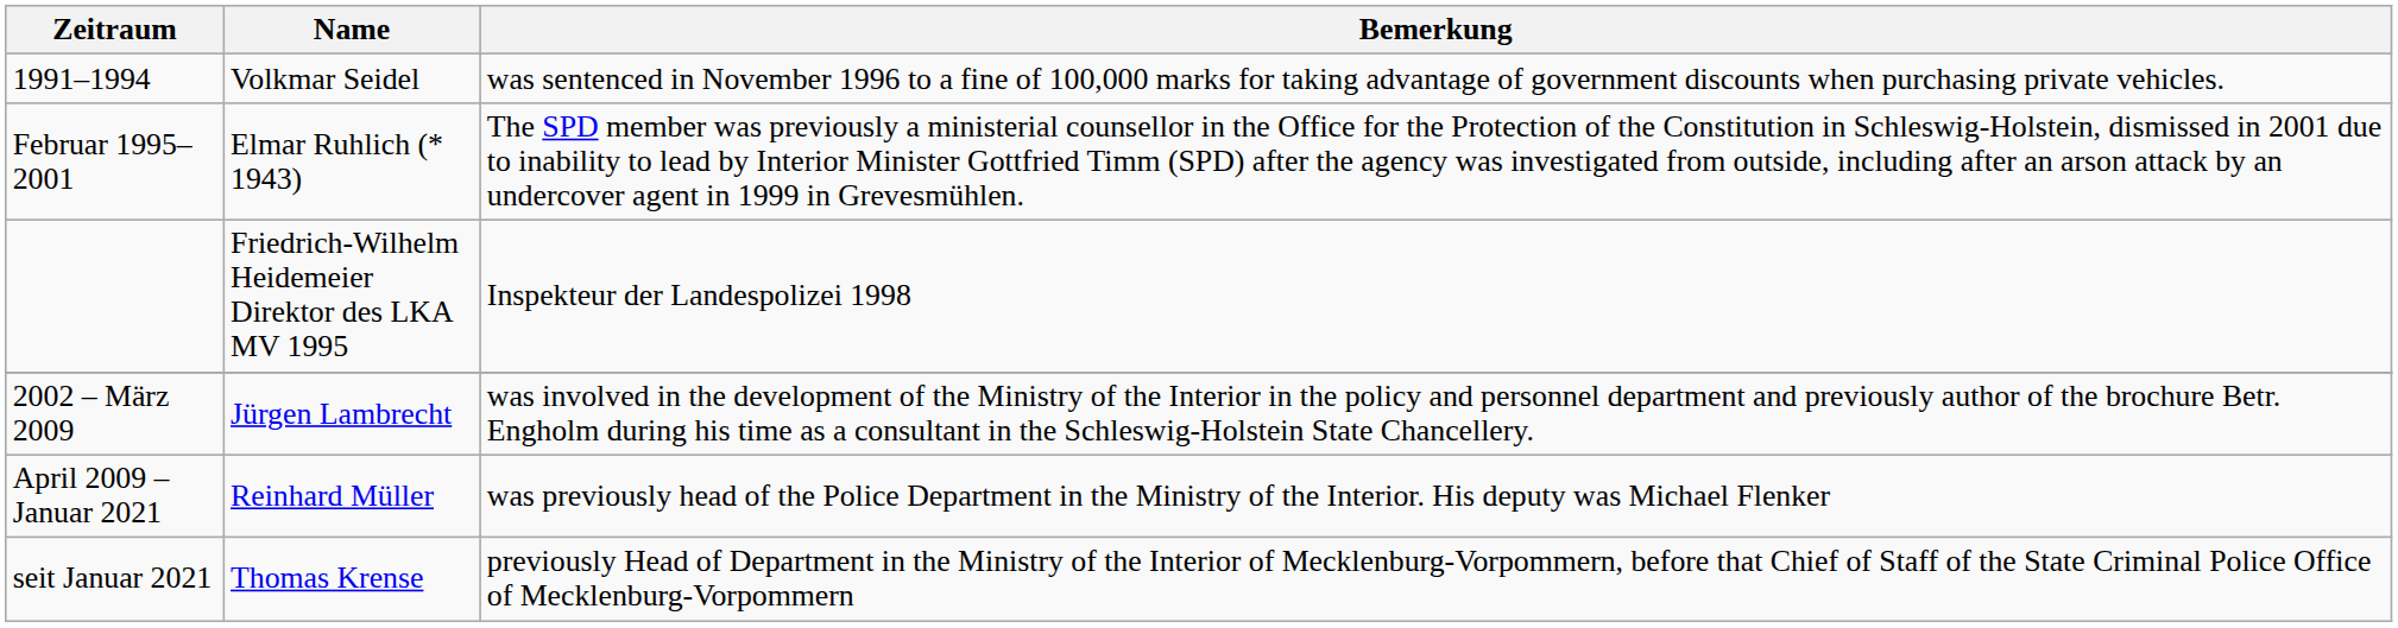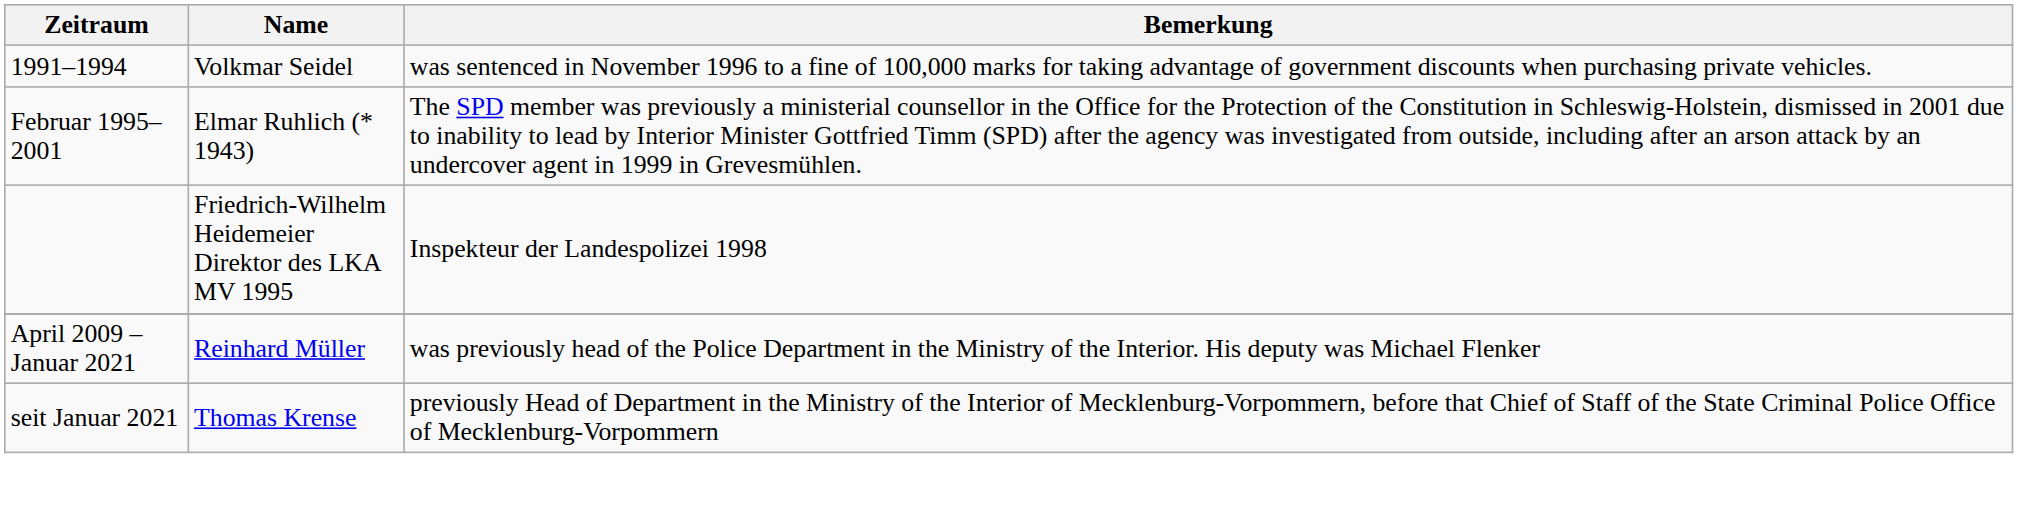- row: 2002 – März 2009 | Jürgen Lambrecht | was involved in the development of the Ministry of the Interior in the policy and personnel department and previously author of the brochure Betr. Engholm during his time as a consultant in the Schleswig-Holstein State Chancellery.
